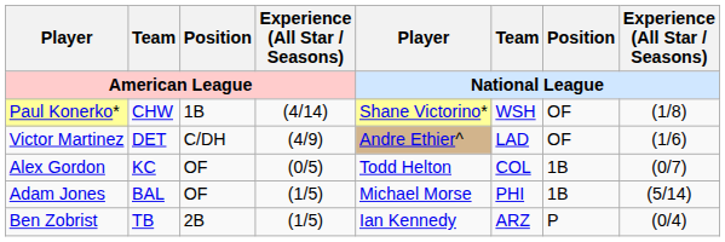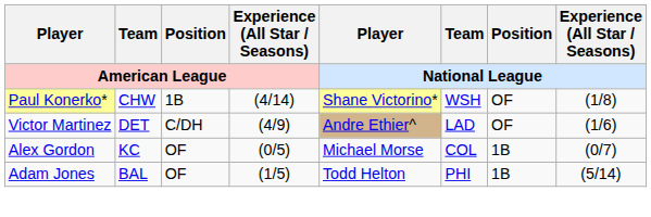Alex Gordon | Player / National League: Todd Helton -> Michael Morse
Adam Jones | Player / National League: Michael Morse -> Todd Helton
- row: Ben Zobrist | TB | 2B | (1/5) | Ian Kennedy | ARZ | P | (0/4)
